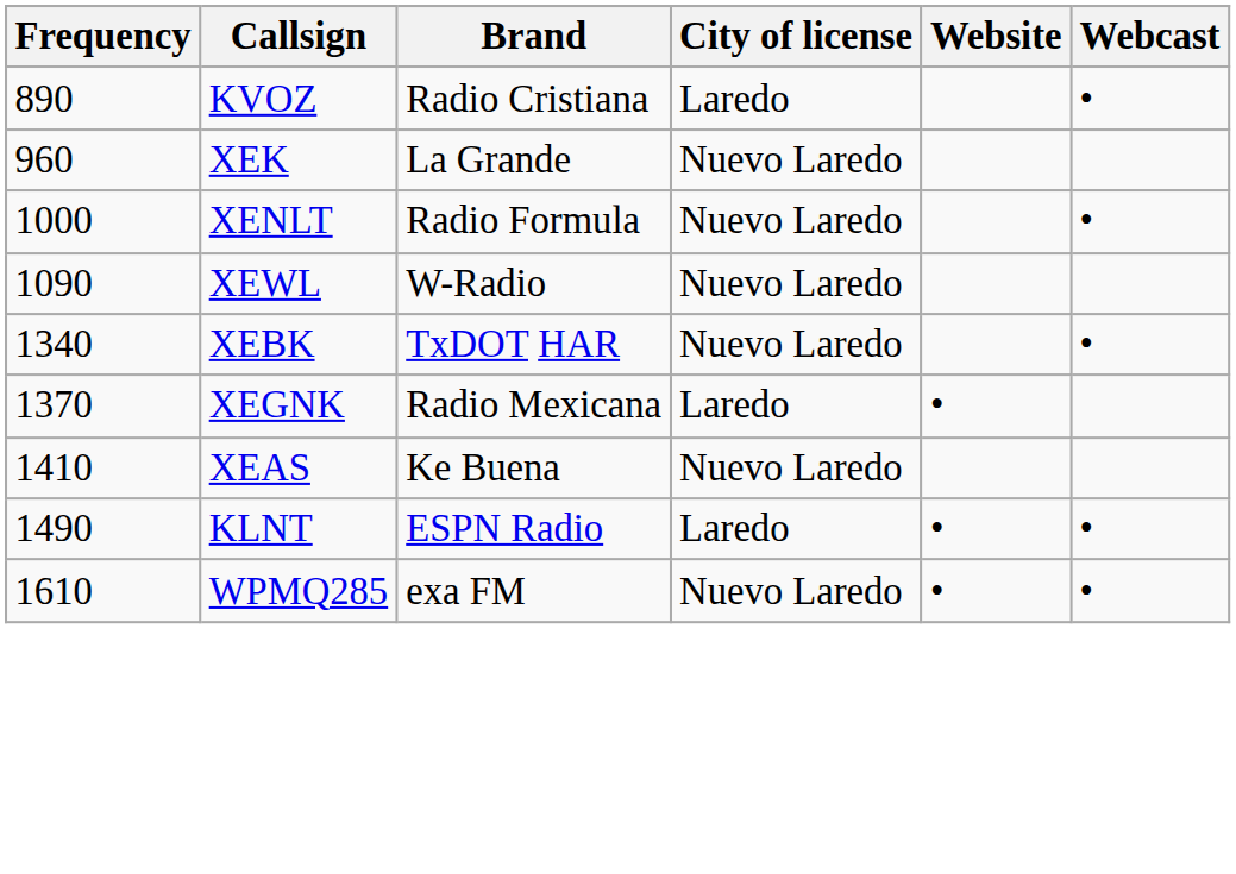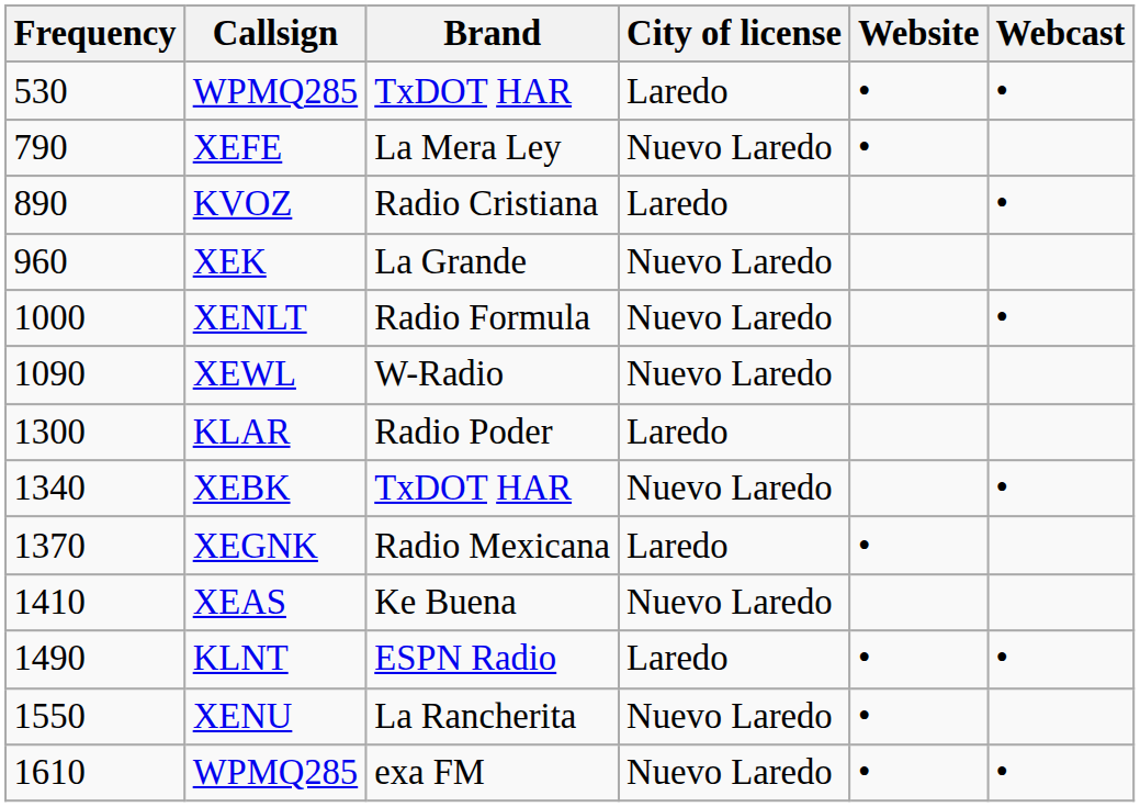+ row: 530 | WPMQ285 | TxDOT HAR | Laredo | • | •
+ row: 790 | XEFE | La Mera Ley | Nuevo Laredo | •
+ row: 1300 | KLAR | Radio Poder | Laredo
+ row: 1550 | XENU | La Rancherita | Nuevo Laredo | •
